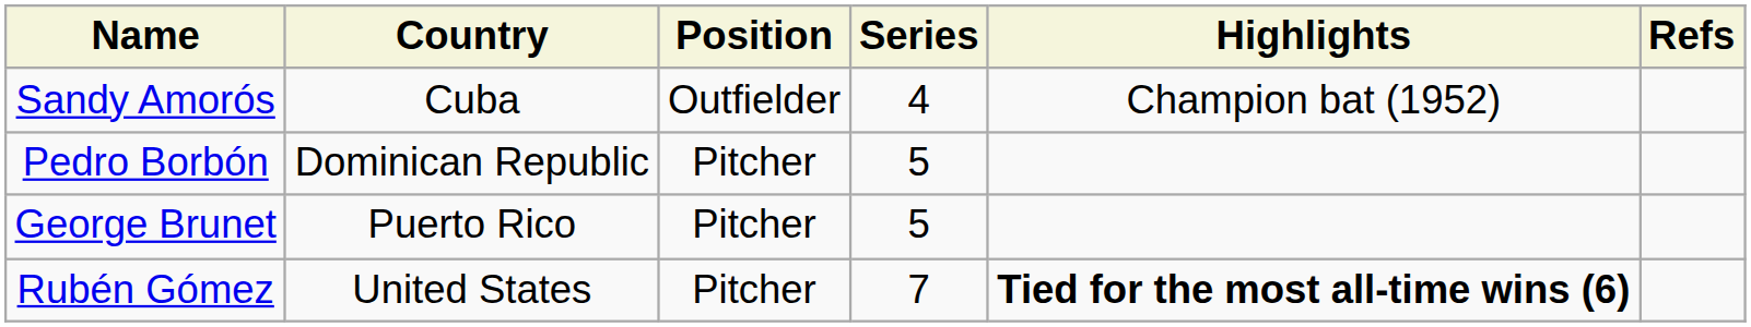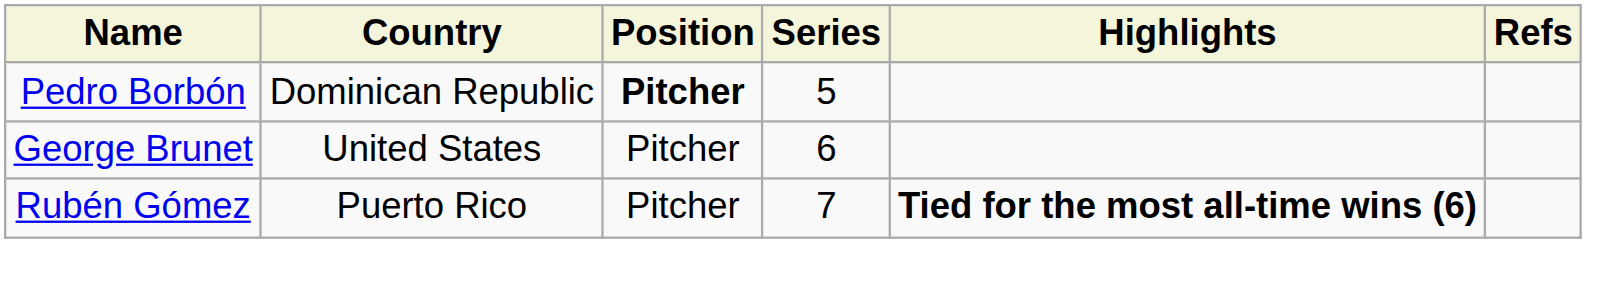- row: Sandy Amorós | Cuba | Outfielder | 4 | Champion bat (1952)
Pedro Borbón | Position: normal -> bold
George Brunet | Country: Puerto Rico -> United States
George Brunet | Series: 5 -> 6
Rubén Gómez | Country: United States -> Puerto Rico
